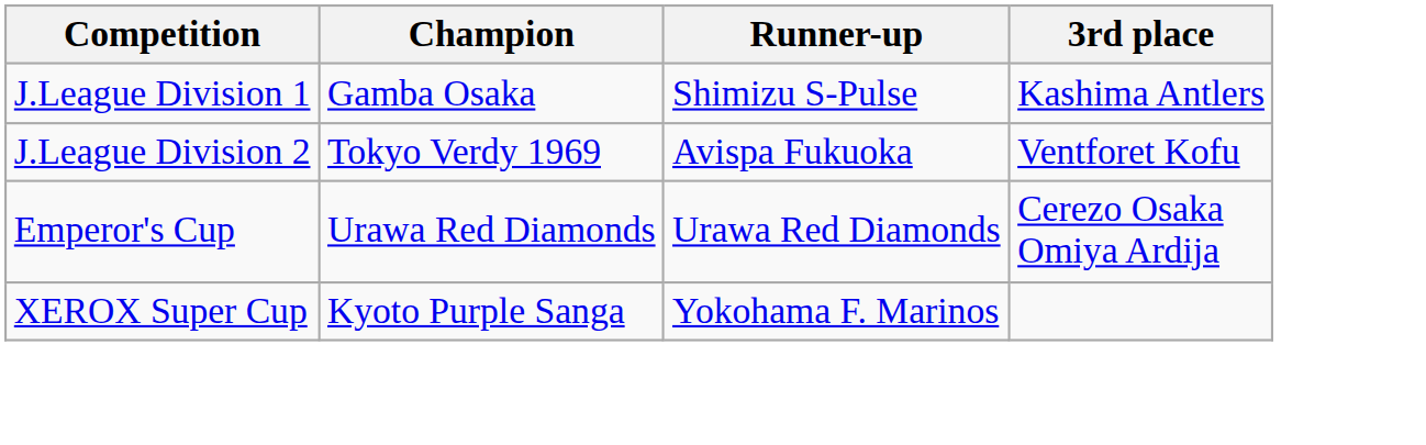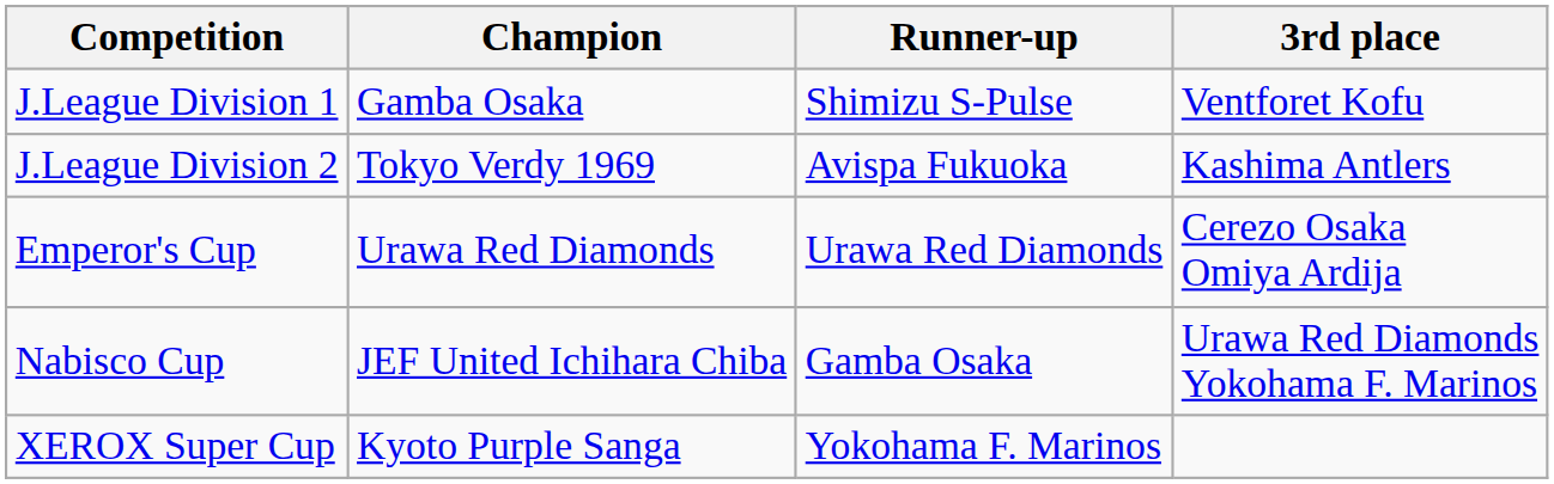J.League Division 1 | 3rd place: Kashima Antlers -> Ventforet Kofu
J.League Division 2 | 3rd place: Ventforet Kofu -> Kashima Antlers
+ row: Nabisco Cup | JEF United Ichihara Chiba | Gamba Osaka | Urawa Red Diamonds Yokohama F. Marinos
